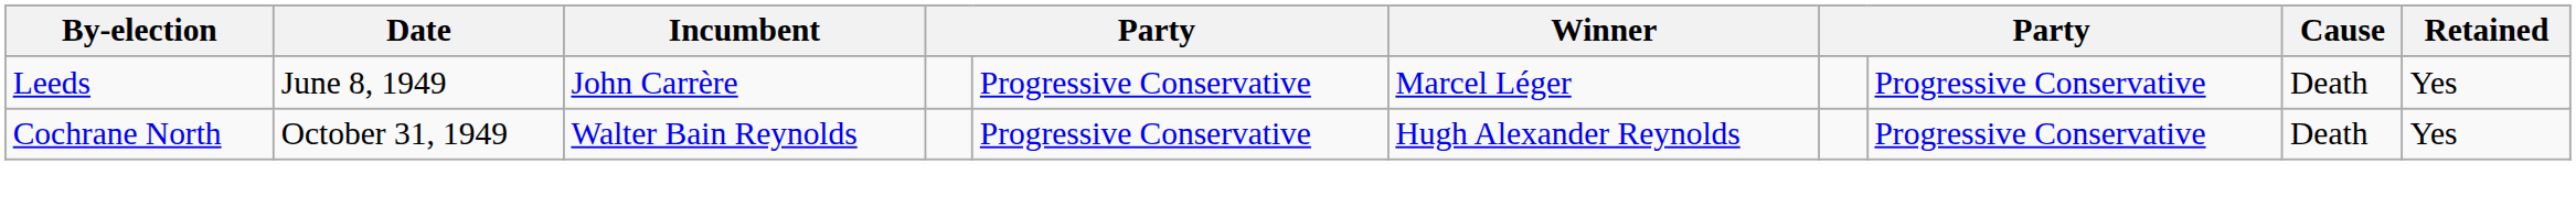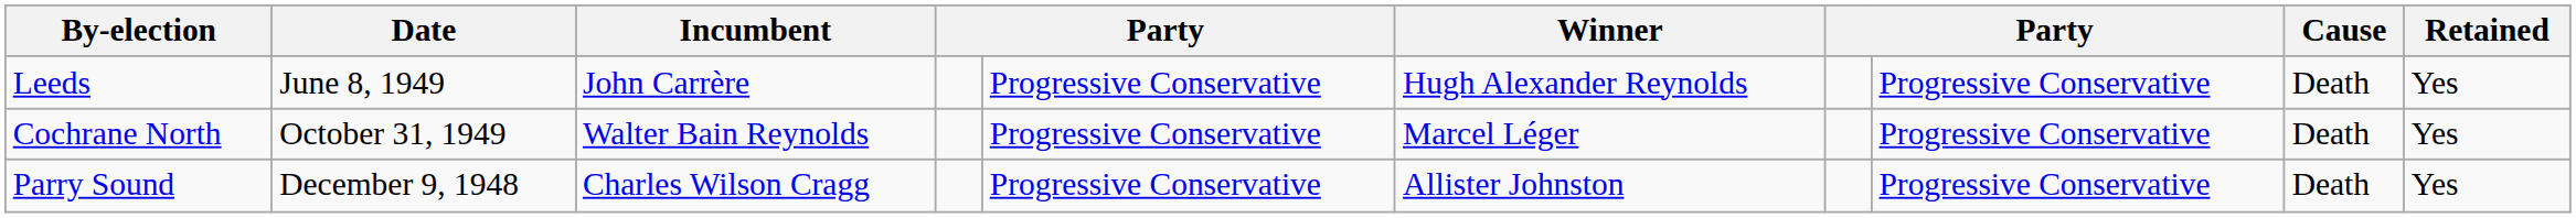Leeds | Winner: Marcel Léger -> Hugh Alexander Reynolds
Cochrane North | Winner: Hugh Alexander Reynolds -> Marcel Léger
+ row: Parry Sound | December 9, 1948 | Charles Wilson Cragg | Progressive Conservative | Allister Johnston | Progressive Conservative | Death | Yes
